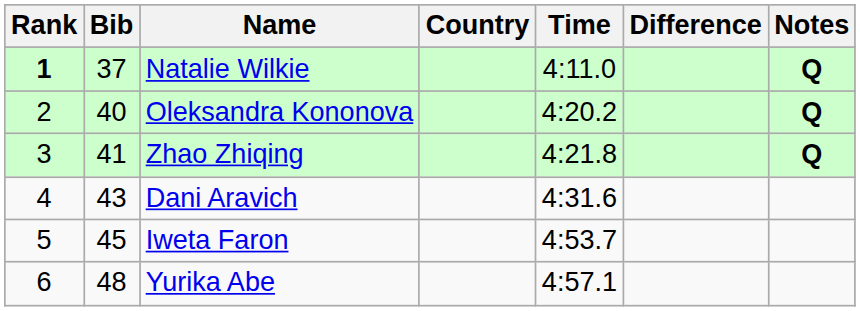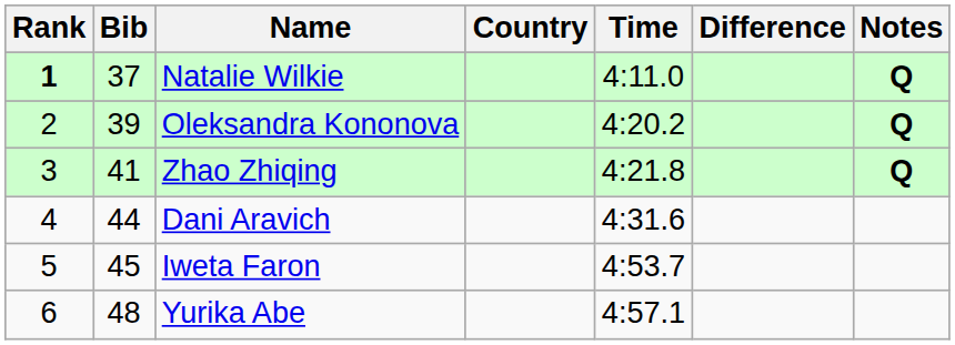Oleksandra Kononova | Bib: 40 -> 39
Dani Aravich | Bib: 43 -> 44
